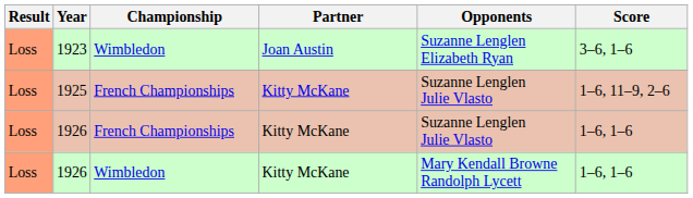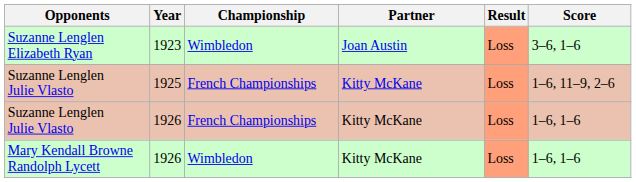columns swapped: Result <-> Opponents
